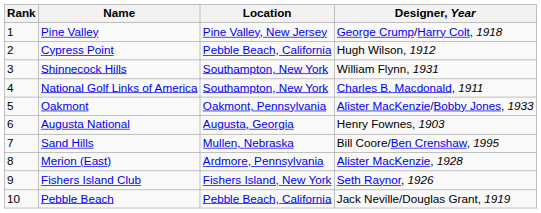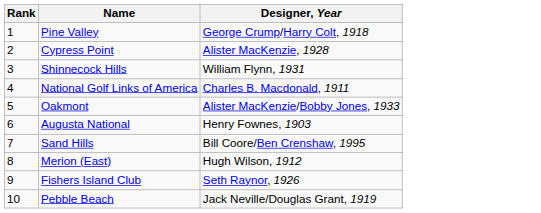- column: Location | Pine Valley, New Jersey | Pebble Beach, California | Southampton, New York | Southampton, New York | Oakmont, Pennsylvania | Augusta, Georgia | Mullen, Nebraska | Ardmore, Pennsylvania | Fishers Island, New York | Pebble Beach, California
Cypress Point | Designer, Year: Hugh Wilson, 1912 -> Alister MacKenzie, 1928
Merion (East) | Designer, Year: Alister MacKenzie, 1928 -> Hugh Wilson, 1912
